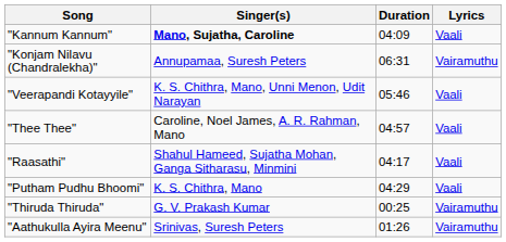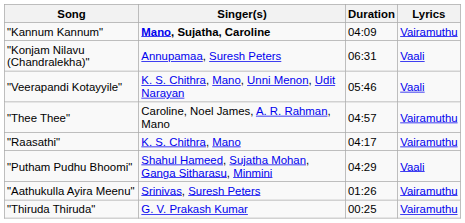"Kannum Kannum" | Lyrics: Vaali -> Vairamuthu
"Konjam Nilavu (Chandralekha)" | Lyrics: Vairamuthu -> Vaali
"Thee Thee" | Lyrics: Vaali -> Vairamuthu
"Raasathi" | Singer(s): Shahul Hameed, Sujatha Mohan, Ganga Sitharasu, Minmini -> K. S. Chithra, Mano
"Raasathi" | Lyrics: Vaali -> Vairamuthu
"Putham Pudhu Bhoomi" | Singer(s): K. S. Chithra, Mano -> Shahul Hameed, Sujatha Mohan, Ganga Sitharasu, Minmini
rows swapped: "Thiruda Thiruda" <-> "Aathukulla Ayira Meenu"
